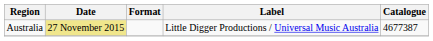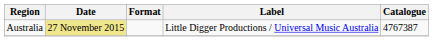Australia | Catalogue: 4677387 -> 4767387
